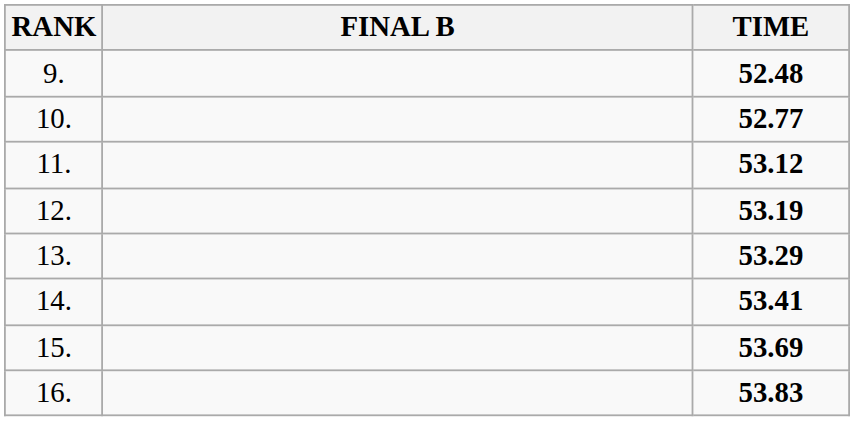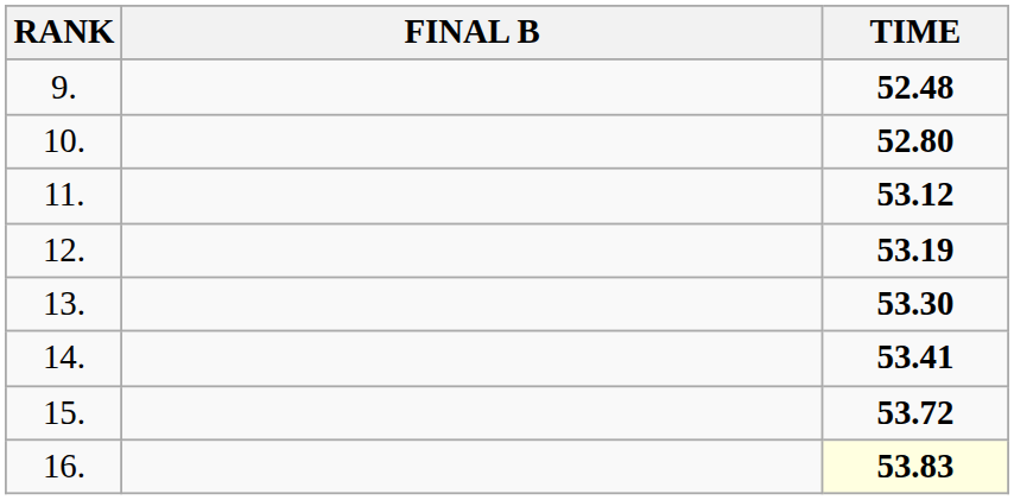10. | TIME: 52.77 -> 52.80
13. | TIME: 53.29 -> 53.30
15. | TIME: 53.69 -> 53.72
16. | TIME: no background -> lightyellow background
